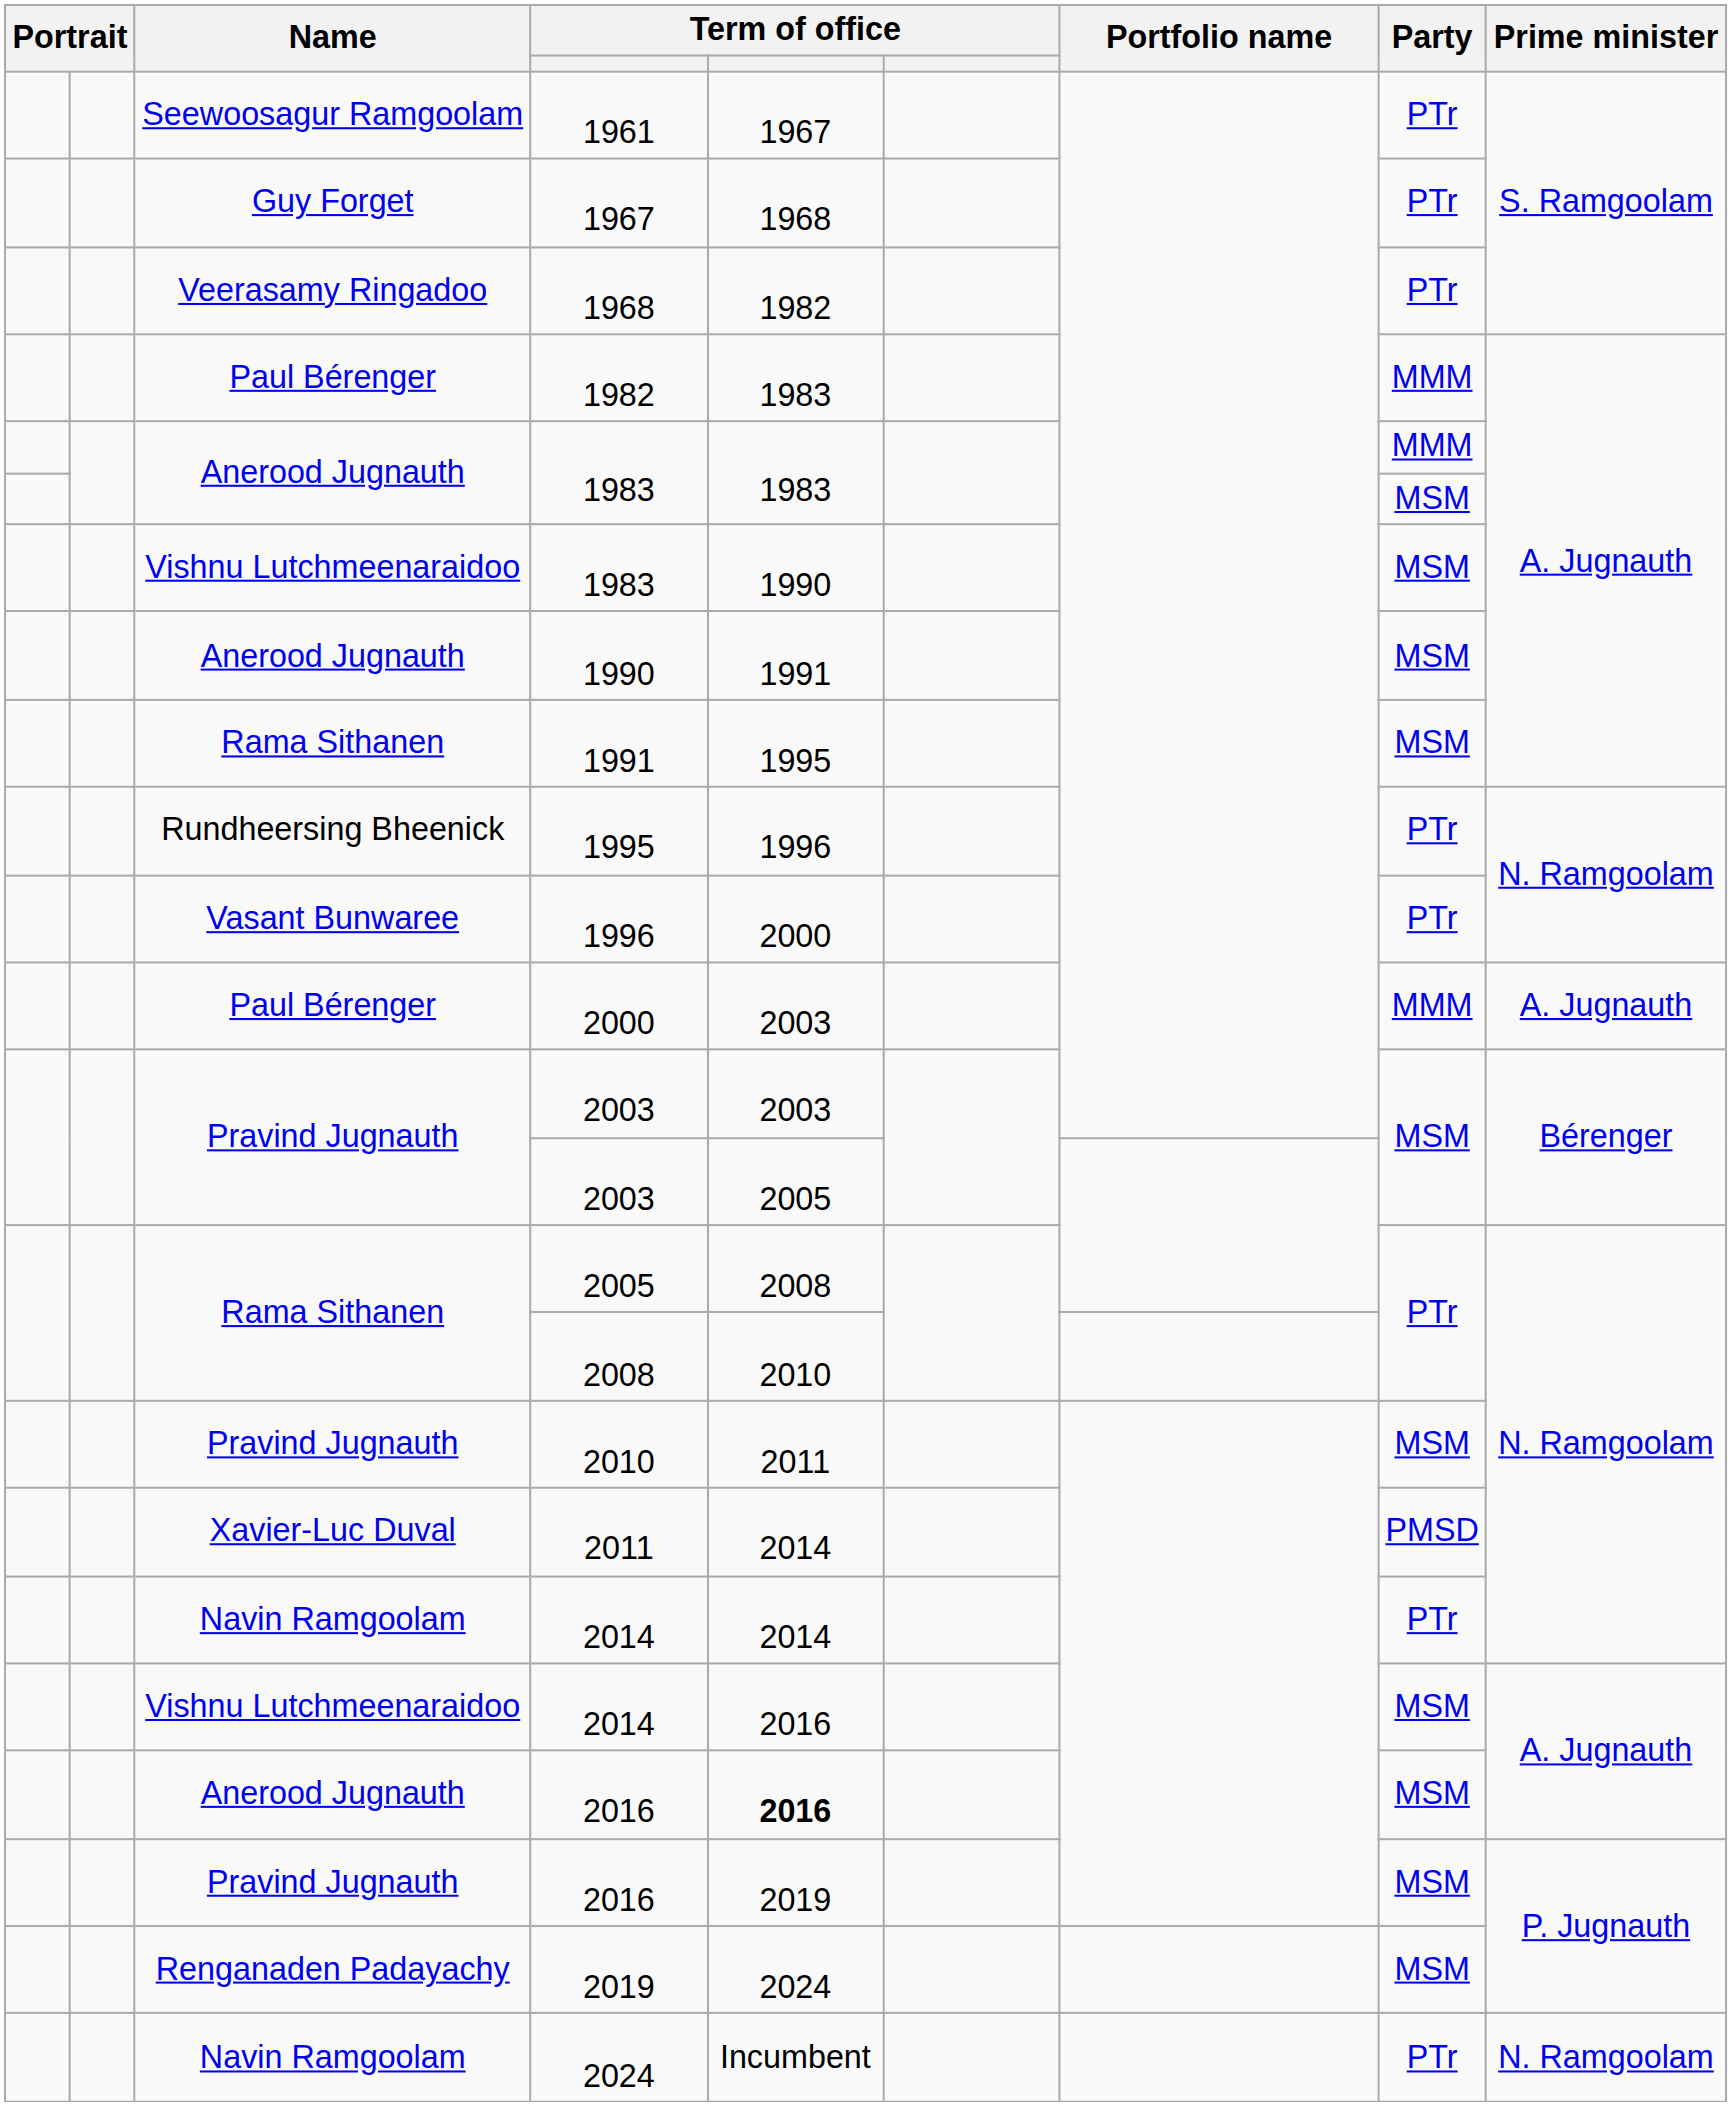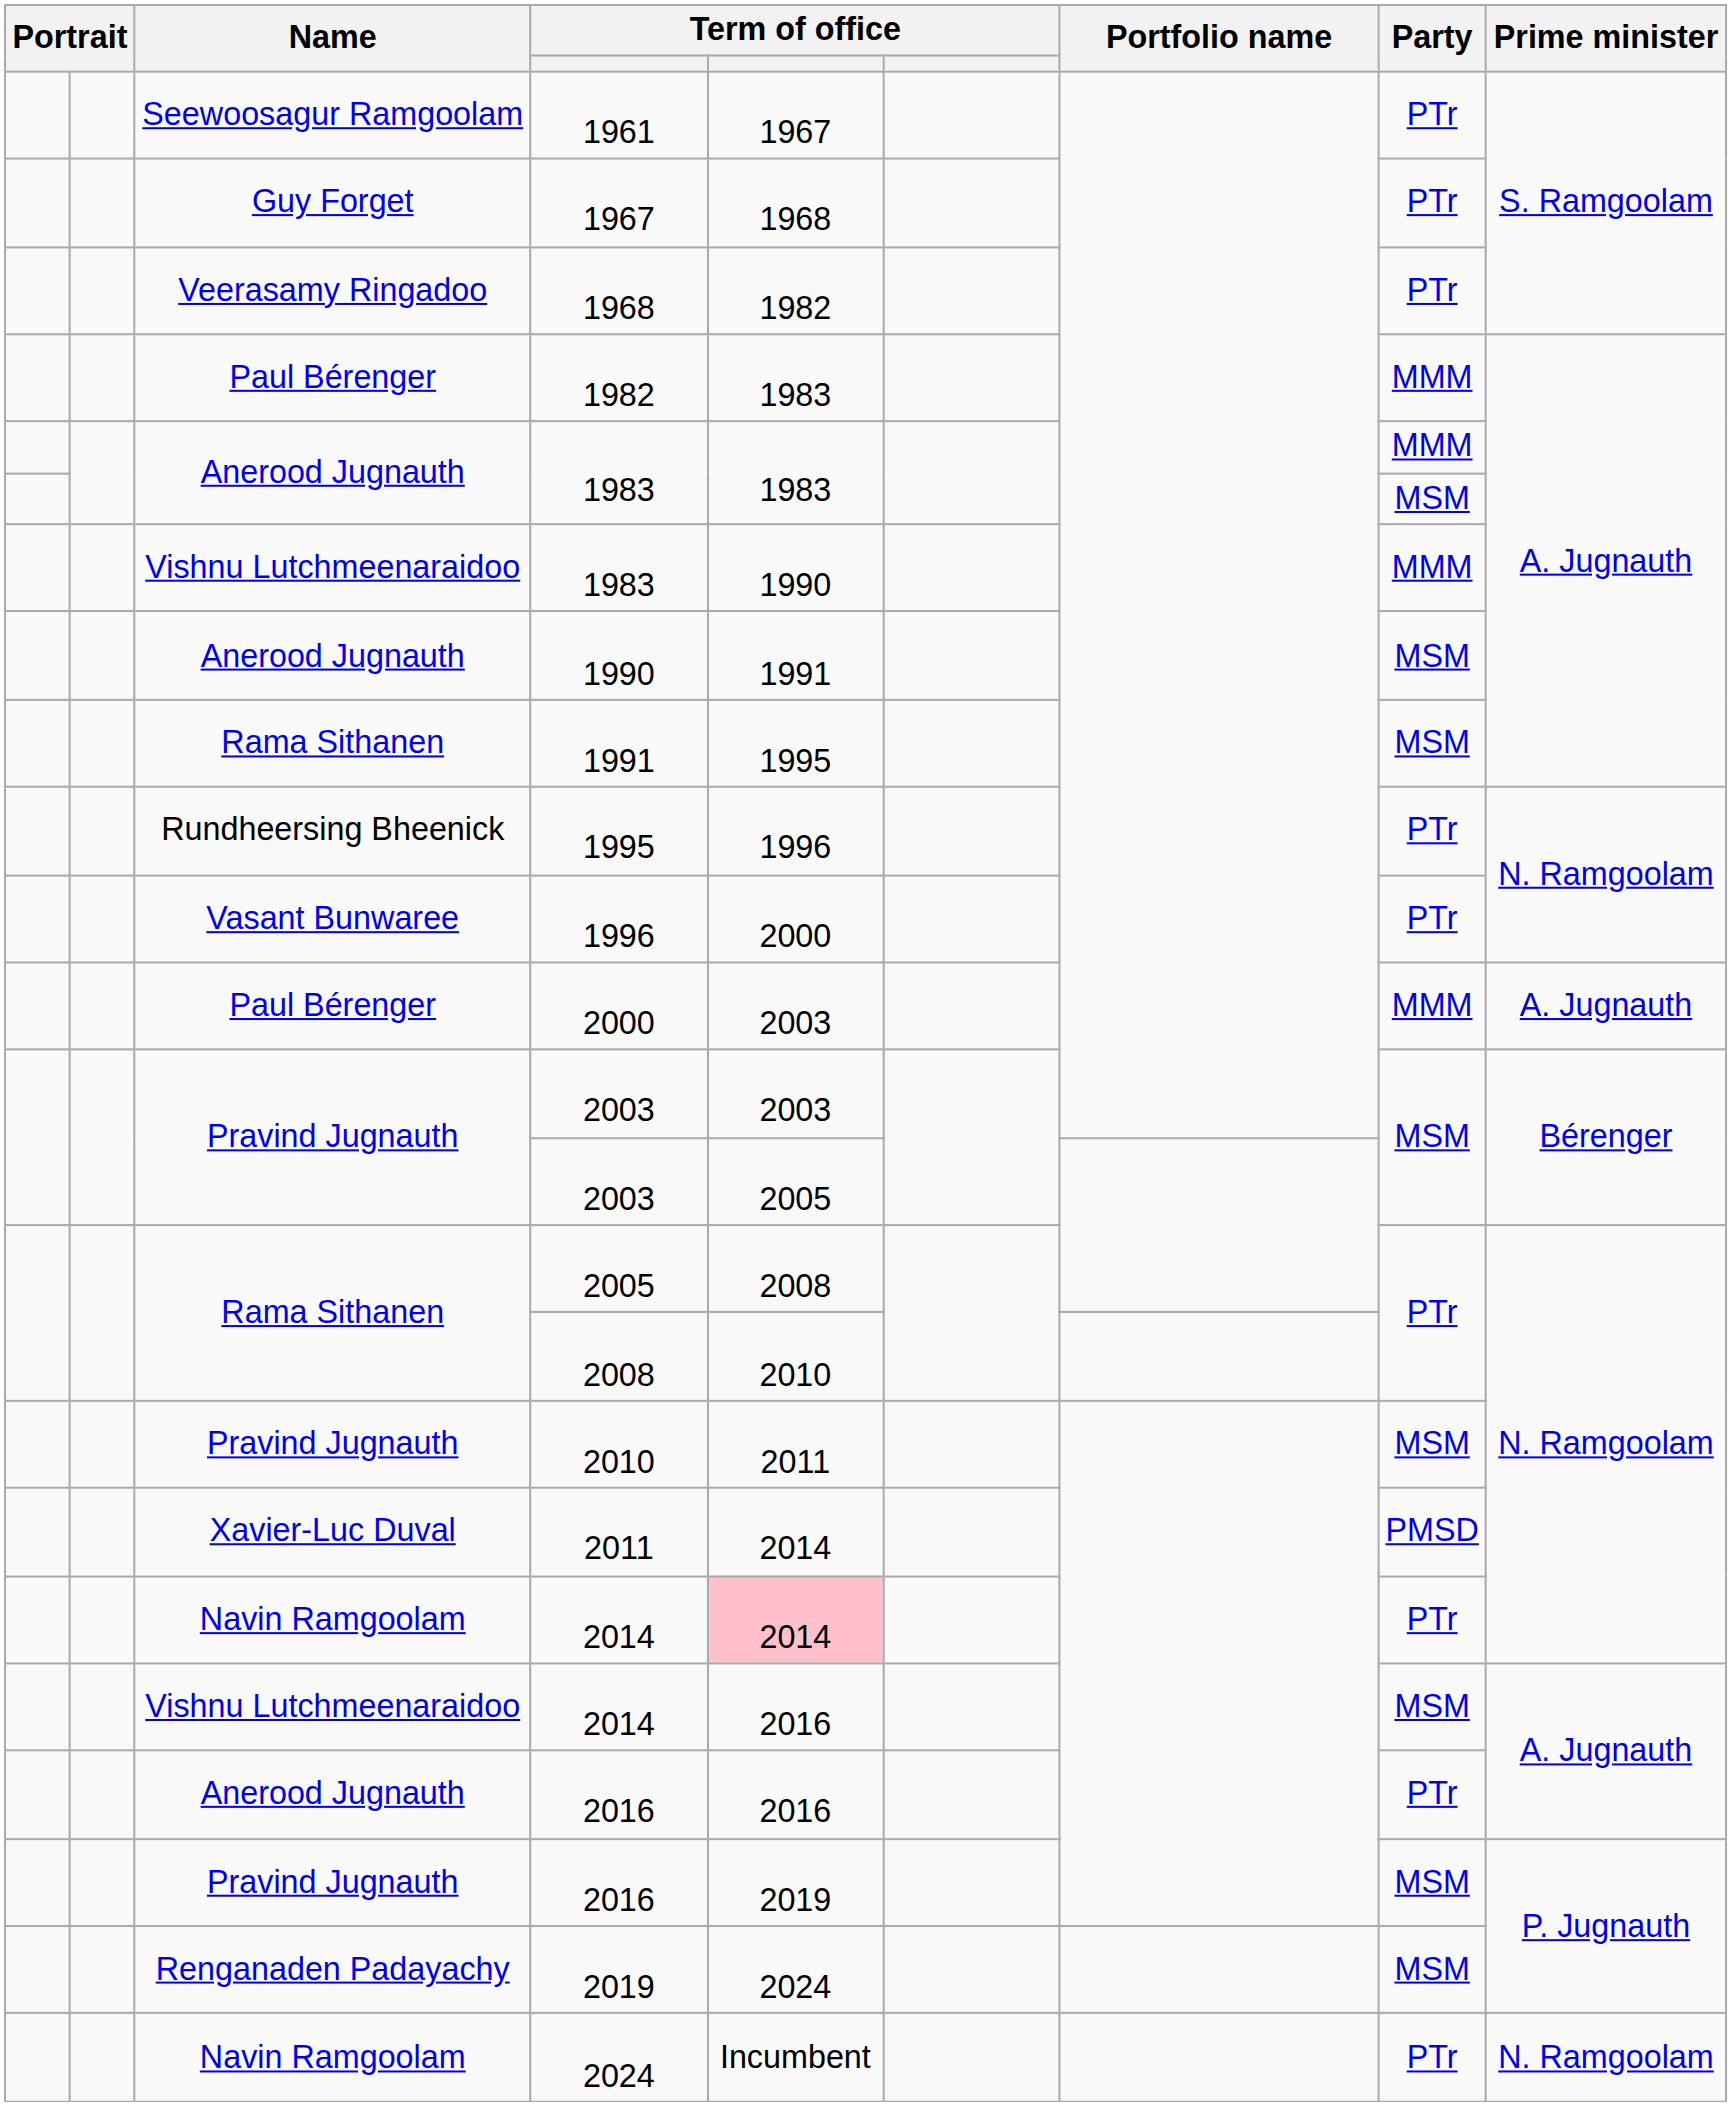Vishnu Lutchmeenaraidoo / 1983 | Party: MSM -> MMM
Navin Ramgoolam / 2014 | column 5: no background -> pink background
Anerood Jugnauth / 2016 | column 5: bold -> normal
Anerood Jugnauth / 2016 | Party: MSM -> PTr
